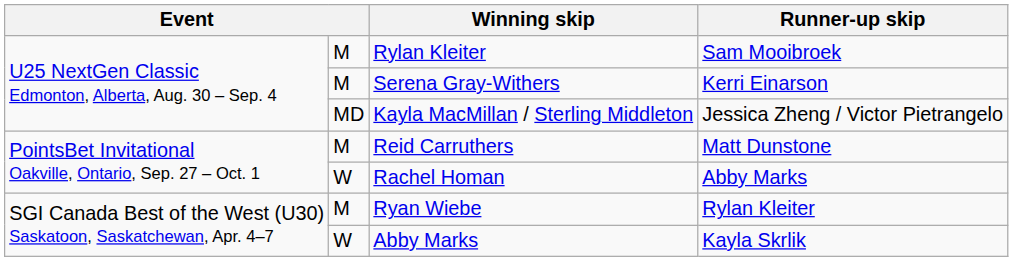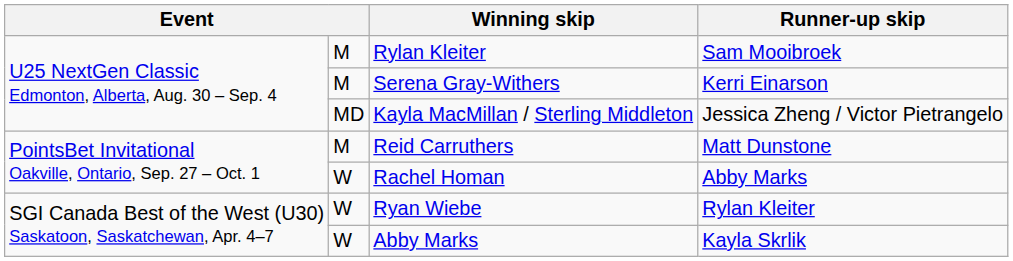Ryan Wiebe | column 2: M -> W
